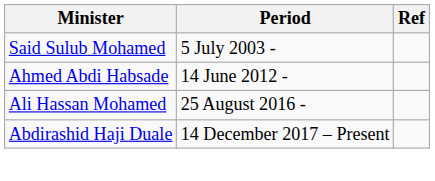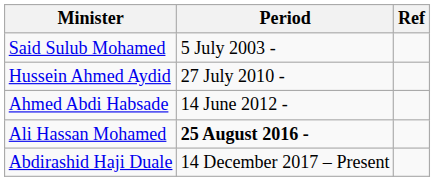+ row: Hussein Ahmed Aydid | 27 July 2010 -
Ali Hassan Mohamed | Period: normal -> bold
